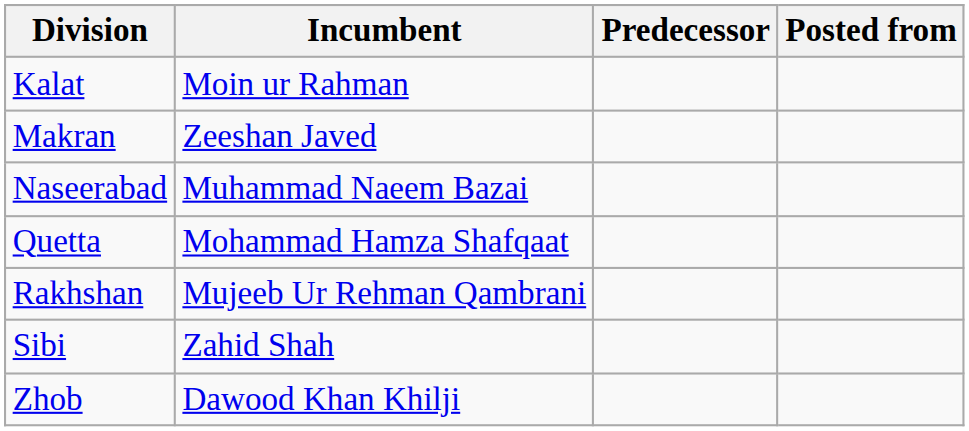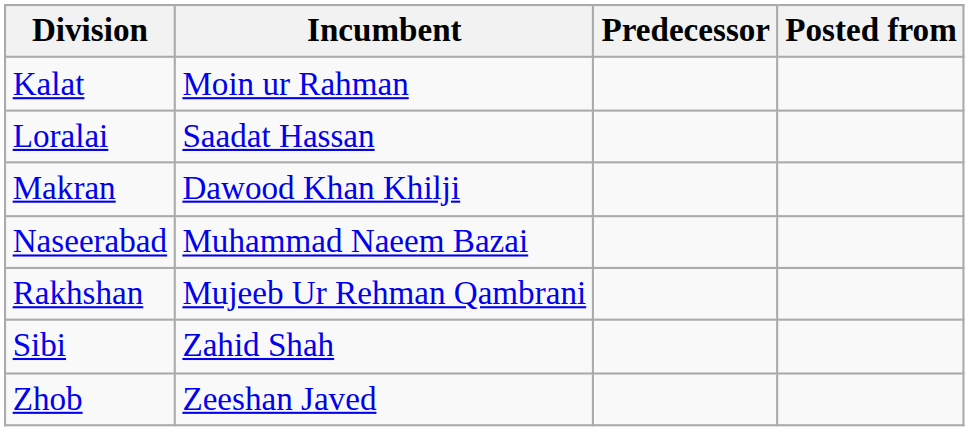+ row: Loralai | Saadat Hassan
Makran | Incumbent: Zeeshan Javed -> Dawood Khan Khilji
- row: Quetta | Mohammad Hamza Shafqaat
Zhob | Incumbent: Dawood Khan Khilji -> Zeeshan Javed
